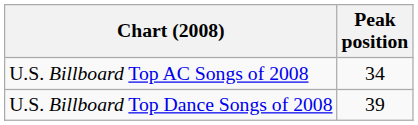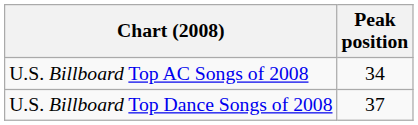U.S. Billboard Top Dance Songs of 2008 | Peak position: 39 -> 37
